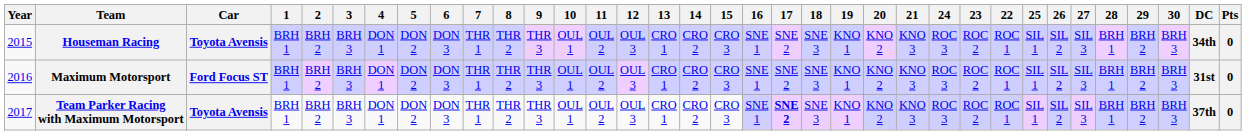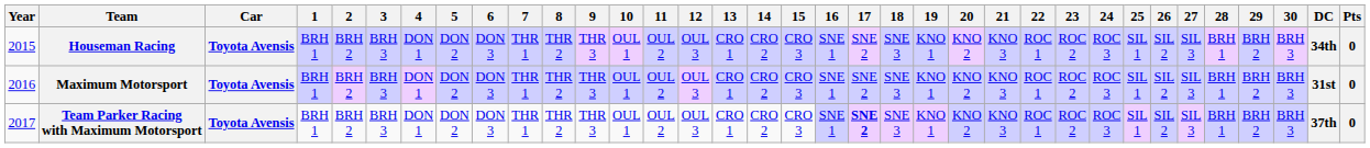columns swapped: 22 <-> 24
Maximum Motorsport | Car: Ford Focus ST -> Toyota Avensis
